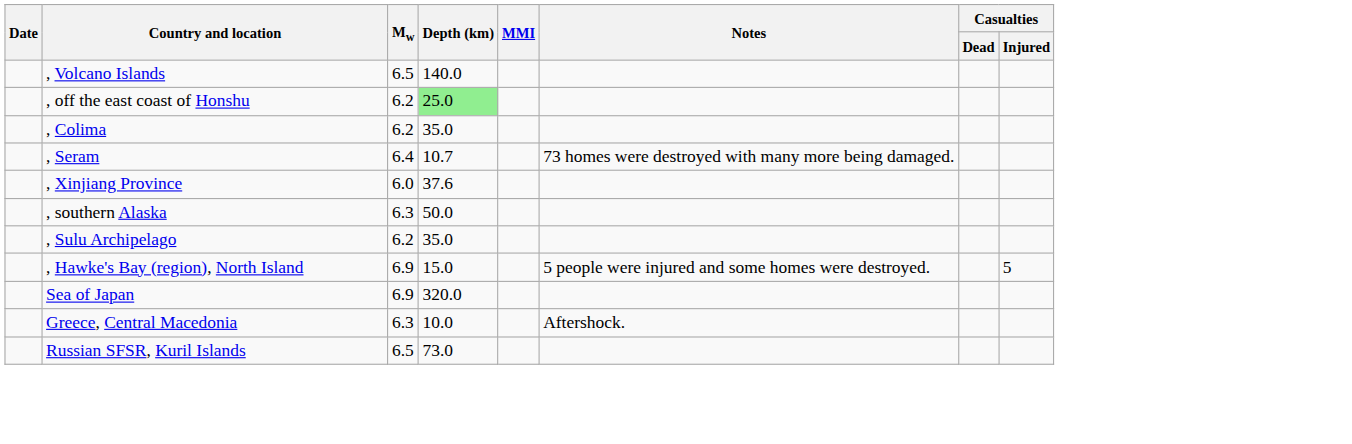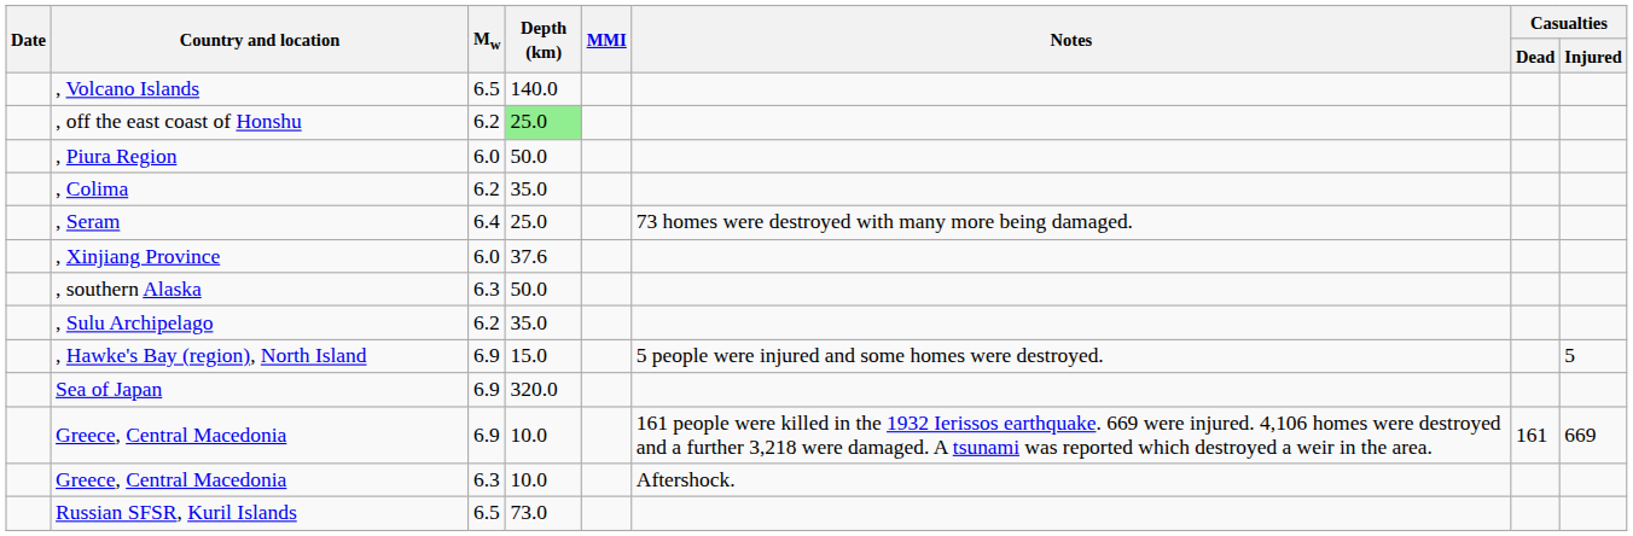+ row: , Piura Region | 6.0 | 50.0
, Seram | Depth (km): 10.7 -> 25.0
+ row: Greece, Central Macedonia | 6.9 | 10.0 | 161 people were killed in the 1932 Ierissos earthquake. 669 were injured. 4,106 homes were destroyed and a further 3,218 were damaged. A tsunami was reported which destroyed a weir in the area. | 161 | 669
